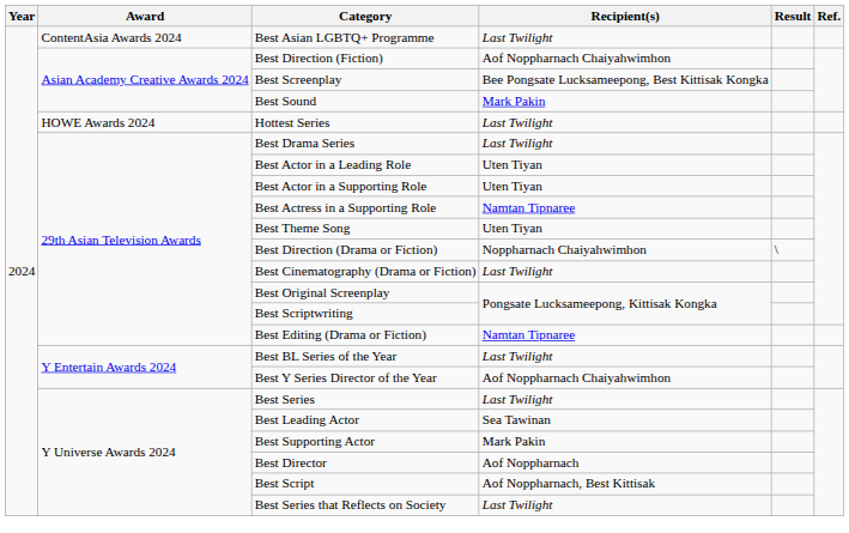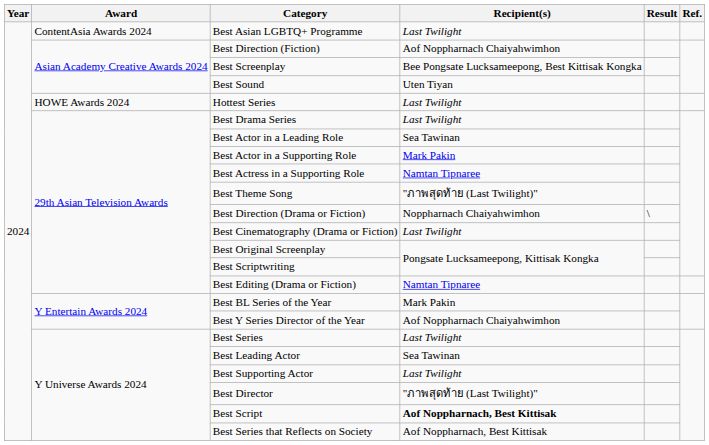Best Sound | Recipient(s): Mark Pakin -> Uten Tiyan
Best Actor in a Leading Role | Recipient(s): Uten Tiyan -> Sea Tawinan
Best Actor in a Supporting Role | Recipient(s): Uten Tiyan -> Mark Pakin
Best Theme Song | Recipient(s): Uten Tiyan -> "ภาพสุดท้าย (Last Twilight)"
Best BL Series of the Year | Recipient(s): Last Twilight -> Mark Pakin
Best Supporting Actor | Recipient(s): Mark Pakin -> Last Twilight
Best Director | Recipient(s): Aof Noppharnach -> "ภาพสุดท้าย (Last Twilight)"
Best Script | Recipient(s): normal -> bold
Best Series that Reflects on Society | Recipient(s): Last Twilight -> Aof Noppharnach, Best Kittisak
